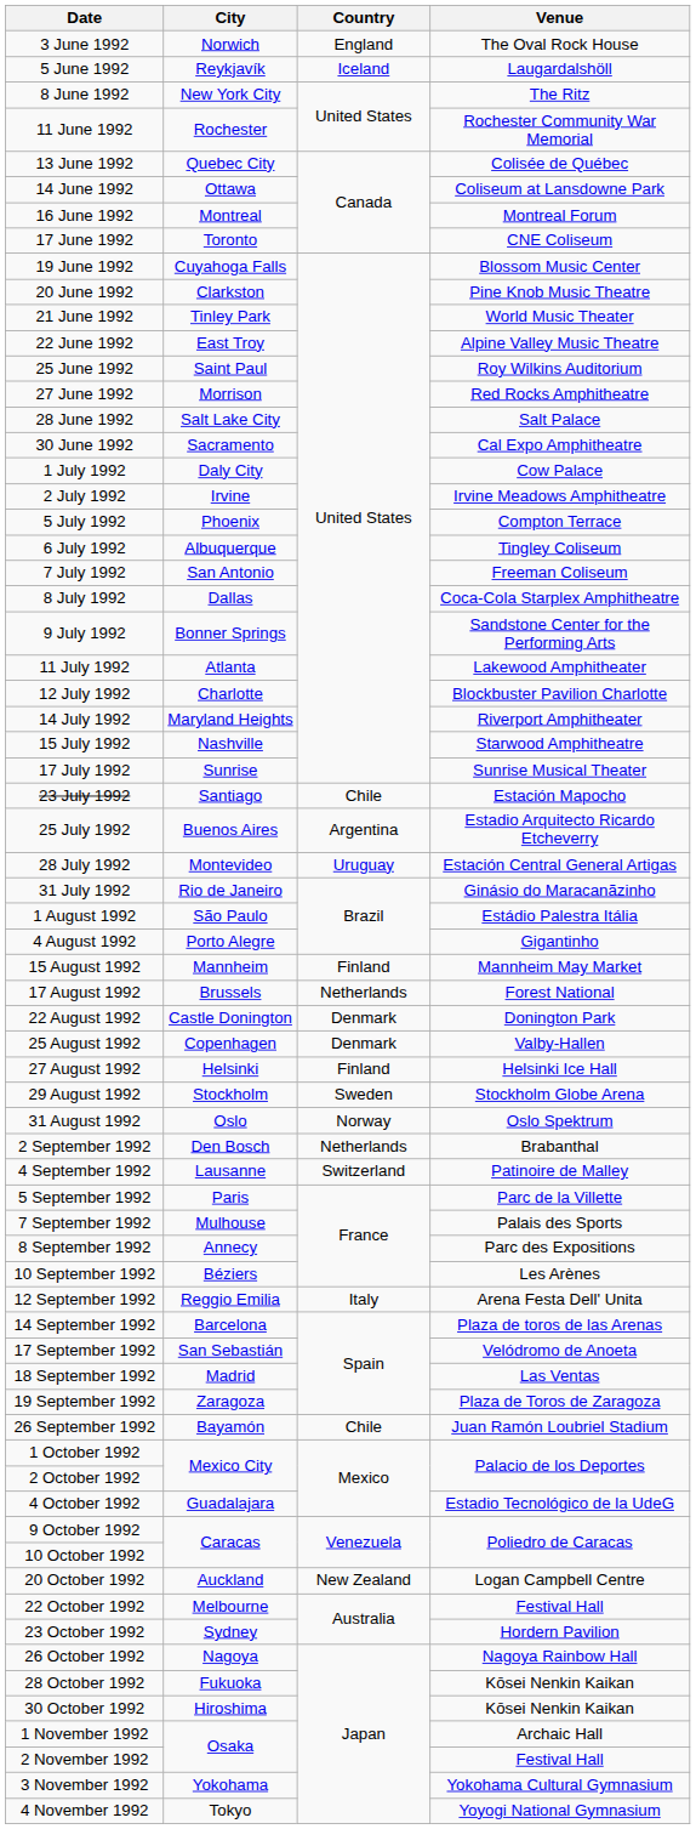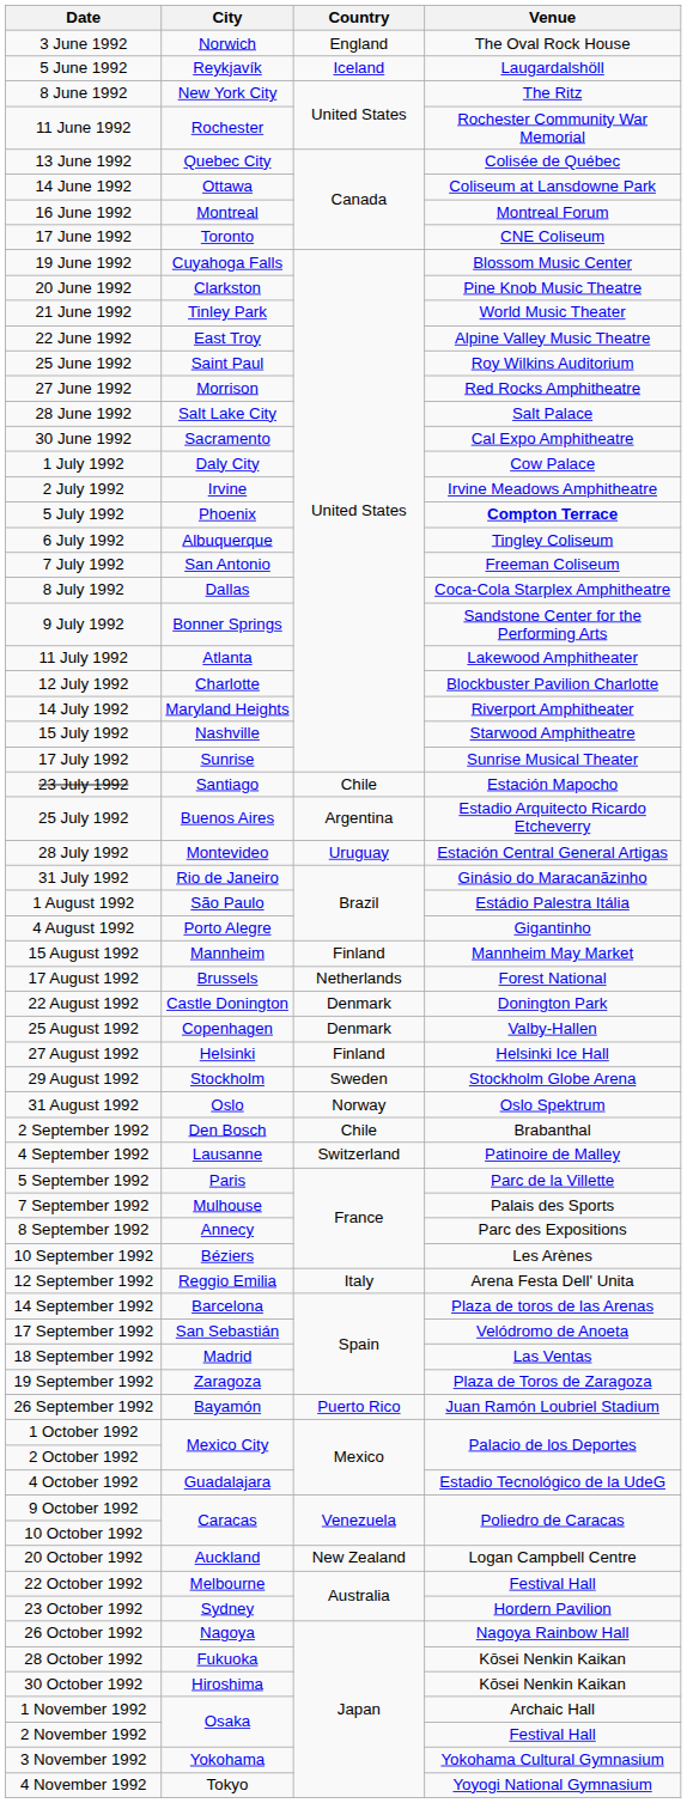5 July 1992 | Venue: normal -> bold
2 September 1992 | Country: Netherlands -> Chile
26 September 1992 | Country: Chile -> Puerto Rico
